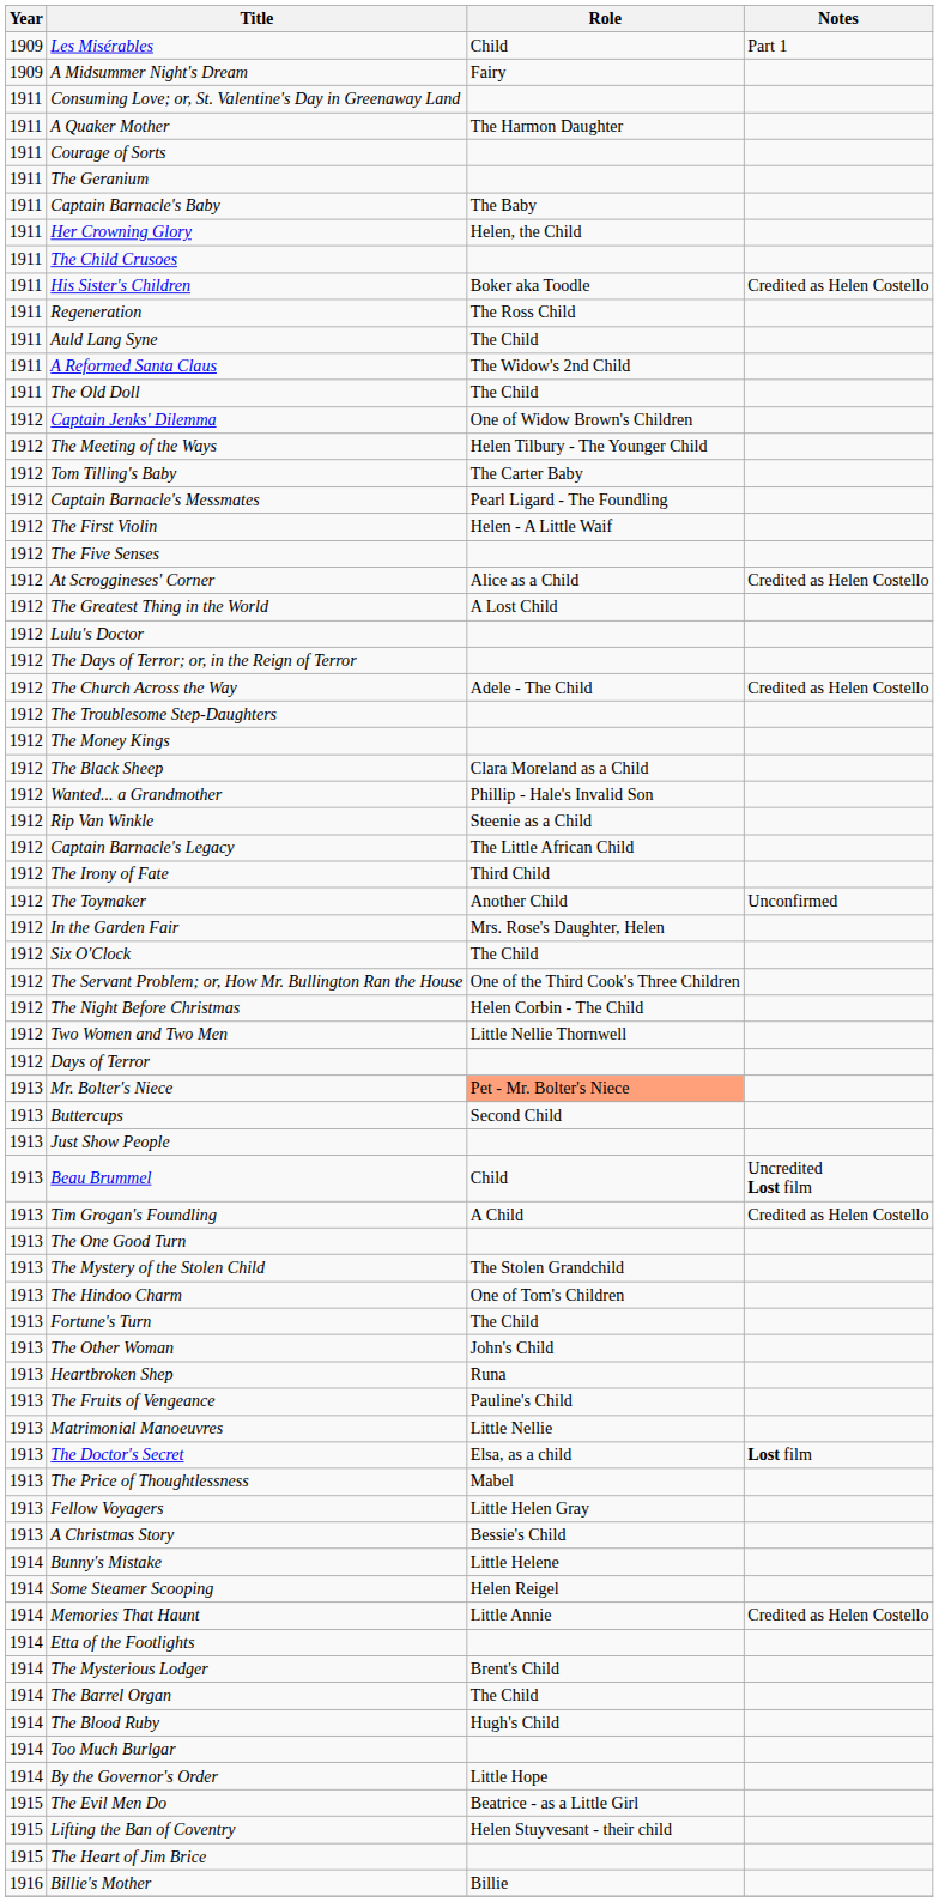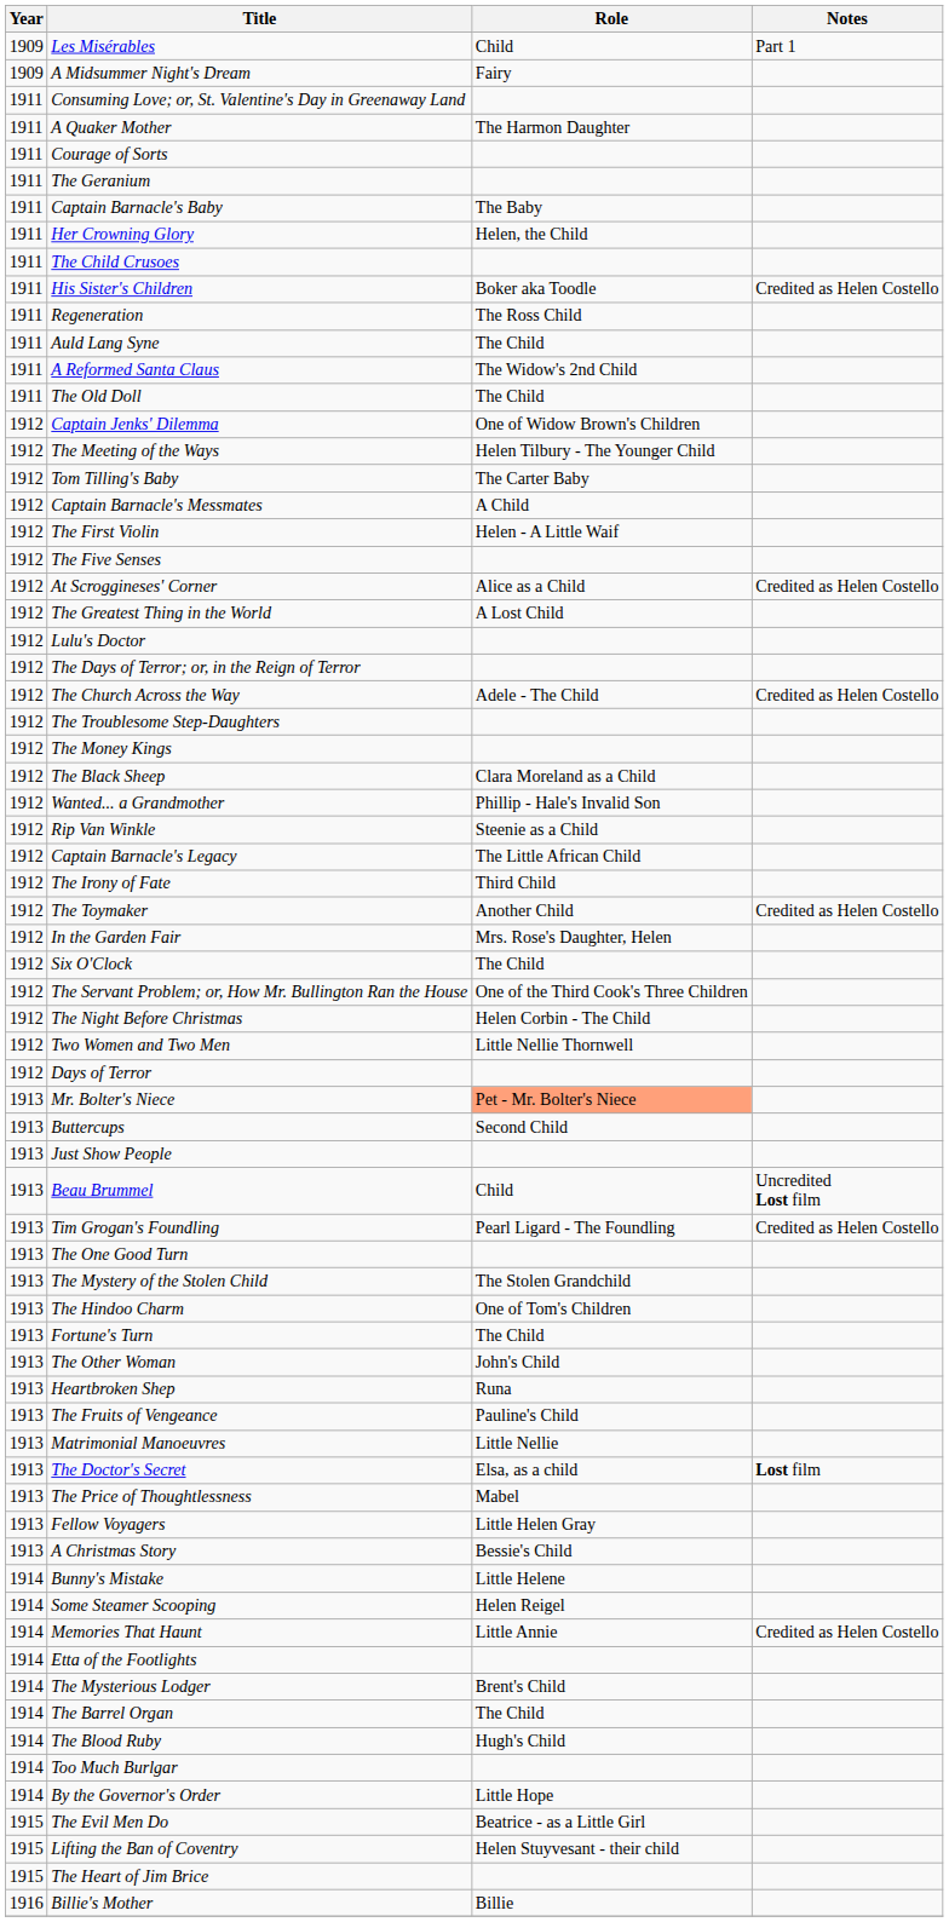Captain Barnacle's Messmates | Role: Pearl Ligard - The Foundling -> A Child
The Toymaker | Notes: Unconfirmed -> Credited as Helen Costello
Tim Grogan's Foundling | Role: A Child -> Pearl Ligard - The Foundling
